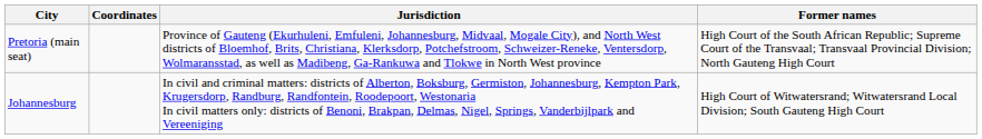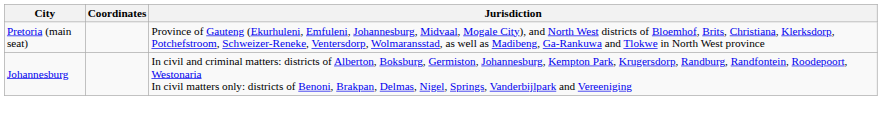- column: Former names | High Court of the South African Republic; Supreme Court of the Transvaal; Transvaal Provincial Division; North Gauteng High Court | High Court of Witwatersrand; Witwatersrand Local Division; South Gauteng High Court
